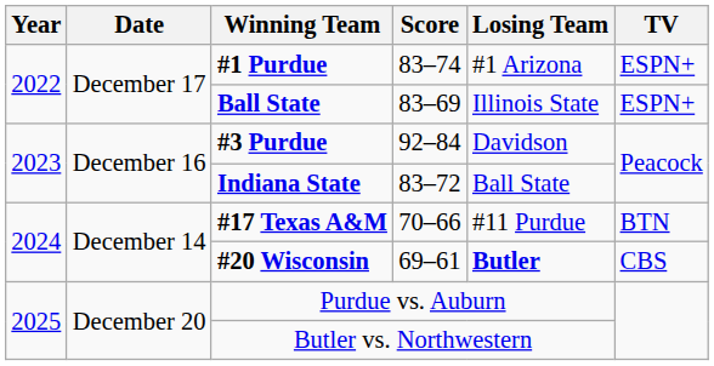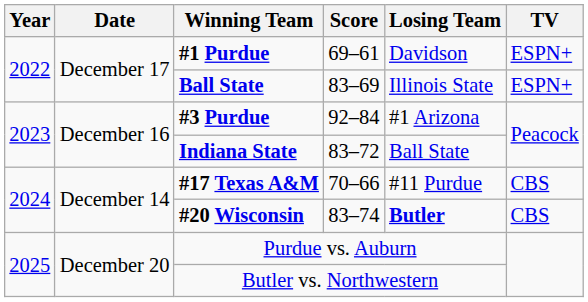#1 Purdue | Score: 83–74 -> 69–61
#1 Purdue | Losing Team: #1 Arizona -> Davidson
#3 Purdue | Losing Team: Davidson -> #1 Arizona
#17 Texas A&M | TV: BTN -> CBS
#20 Wisconsin | Score: 69–61 -> 83–74
